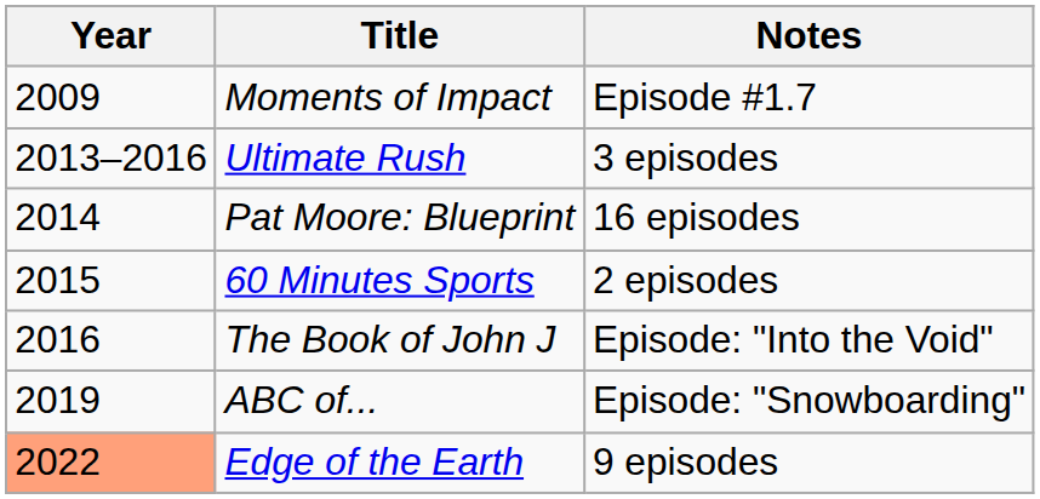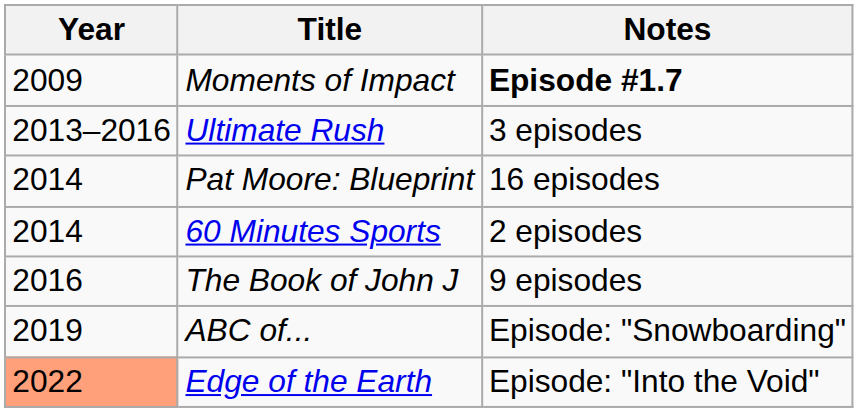Moments of Impact | Notes: normal -> bold
60 Minutes Sports | Year: 2015 -> 2014
The Book of John J | Notes: Episode: "Into the Void" -> 9 episodes
Edge of the Earth | Notes: 9 episodes -> Episode: "Into the Void"
